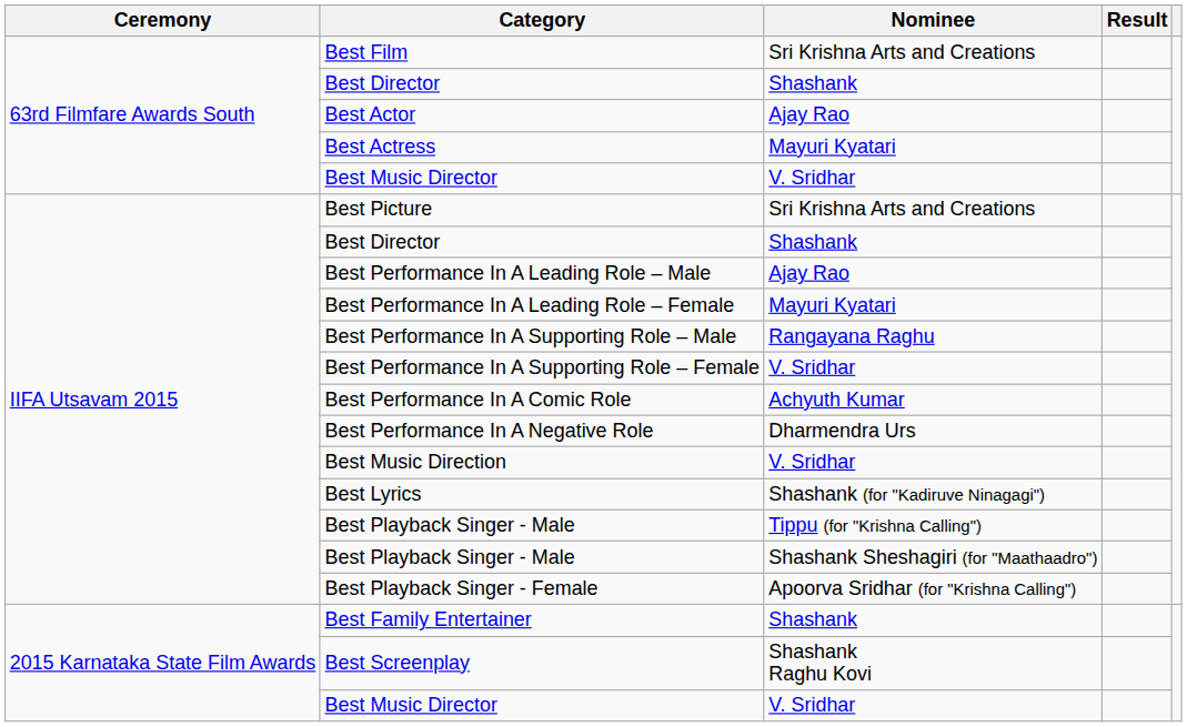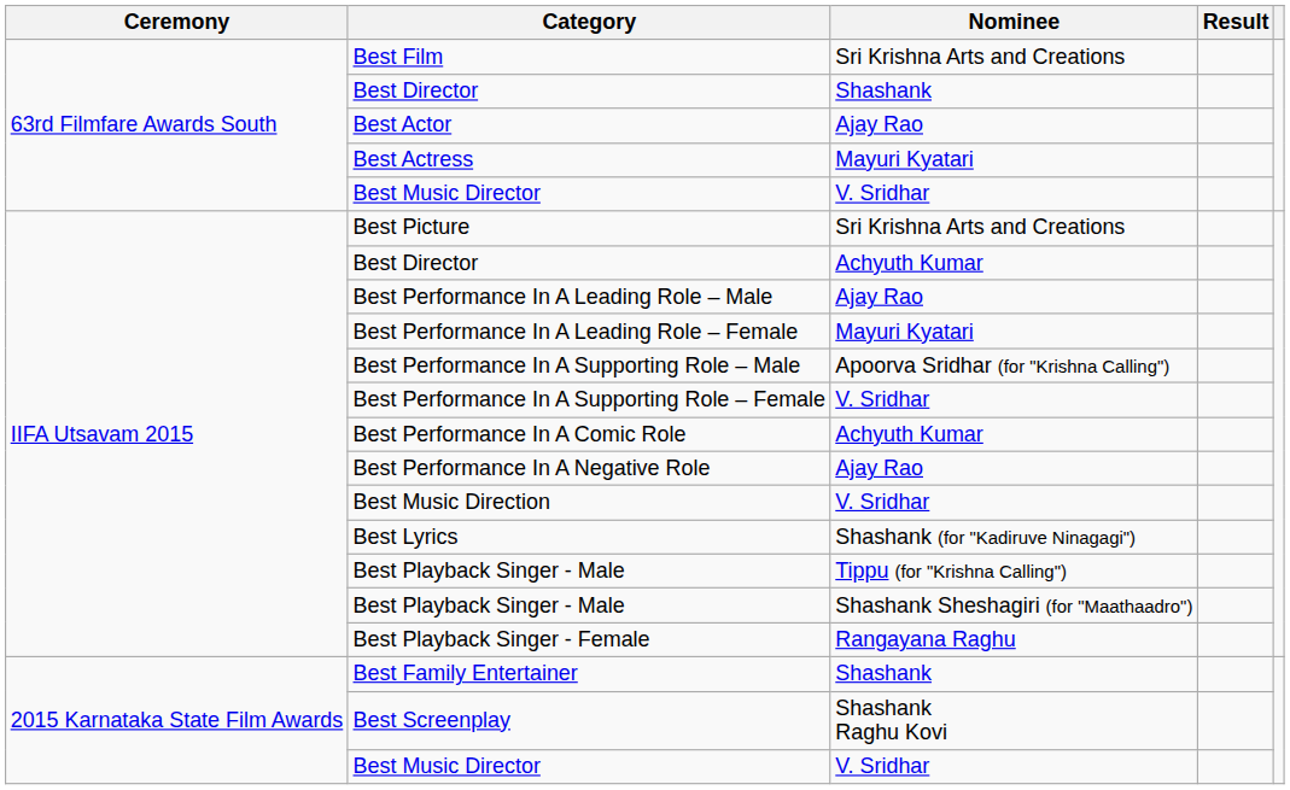IIFA Utsavam 2015 / Best Director | Nominee: Shashank -> Achyuth Kumar
Best Performance In A Supporting Role – Male | Nominee: Rangayana Raghu -> Apoorva Sridhar (for "Krishna Calling")
Best Performance In A Negative Role | Nominee: Dharmendra Urs -> Ajay Rao
Best Playback Singer - Female | Nominee: Apoorva Sridhar (for "Krishna Calling") -> Rangayana Raghu
